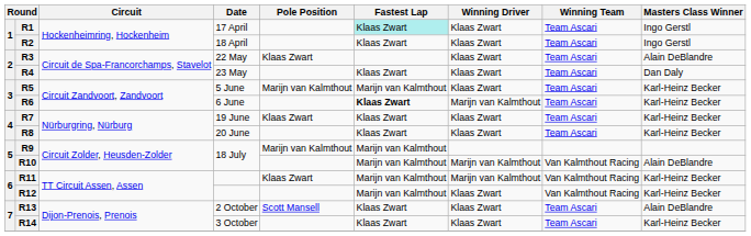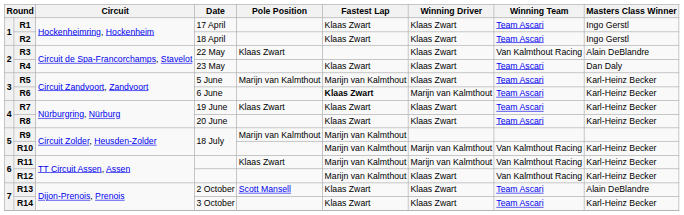R1 | Fastest Lap: paleturquoise background -> no background
R3 | Winning Team: Team Ascari -> Van Kalmthout Racing
R10 | Masters Class Winner: Alain DeBlandre -> Karl-Heinz Becker
